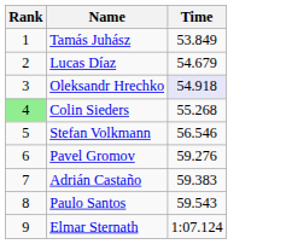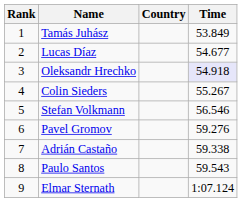+ column: Country
Lucas Díaz | Time: 54.679 -> 54.677
Colin Sieders | Rank: lightgreen background -> no background
Colin Sieders | Time: 55.268 -> 55.267
Adrián Castaño | Time: 59.383 -> 59.338
